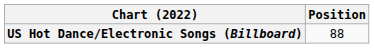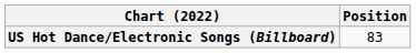US Hot Dance/Electronic Songs (Billboard) | Position: 88 -> 83
